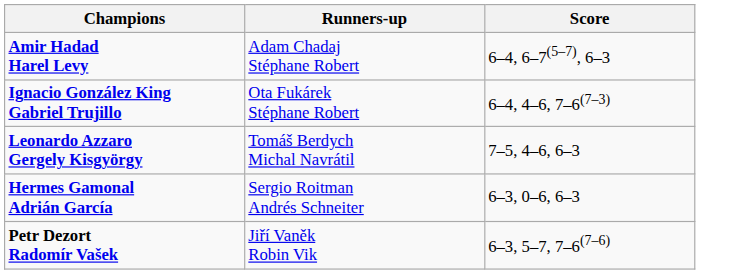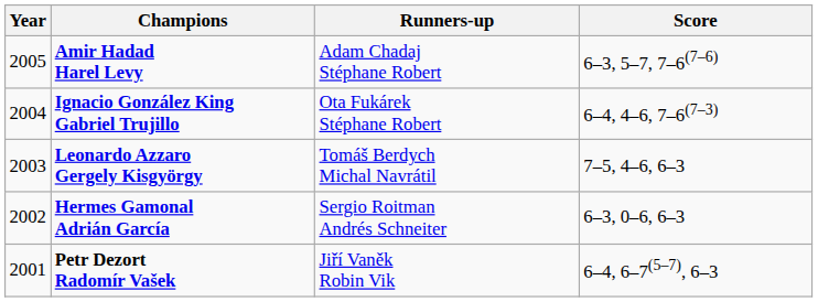+ column: Year | 2005 | 2004 | 2003 | 2002 | 2001
Amir Hadad Harel Levy | Score: 6–4, 6–7(5–7), 6–3 -> 6–3, 5–7, 7–6(7–6)
Petr Dezort Radomír Vašek | Score: 6–3, 5–7, 7–6(7–6) -> 6–4, 6–7(5–7), 6–3
